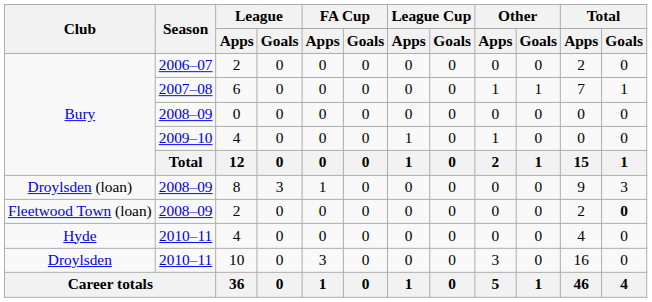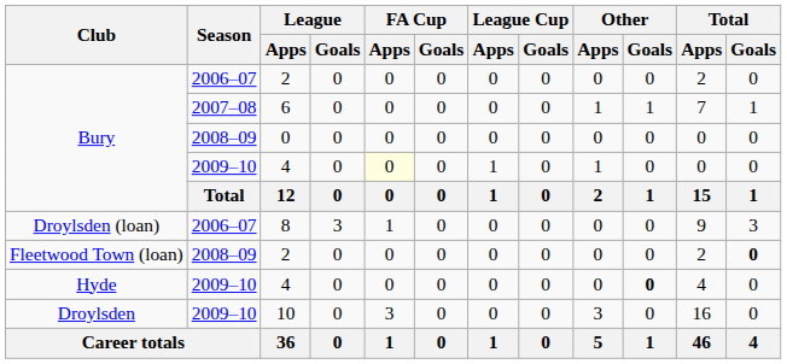Bury / 4 | FA Cup / Apps: no background -> lightyellow background
8 | Season: 2008–09 -> 2006–07
Hyde / 4 | Season: 2010–11 -> 2009–10
Hyde / 4 | Other / Goals: normal -> bold
10 | Season: 2010–11 -> 2009–10
